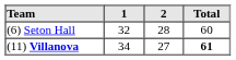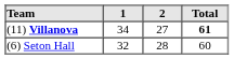rows swapped: (11) Villanova <-> (6) Seton Hall
